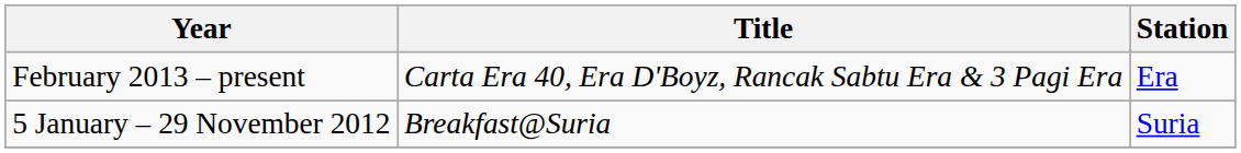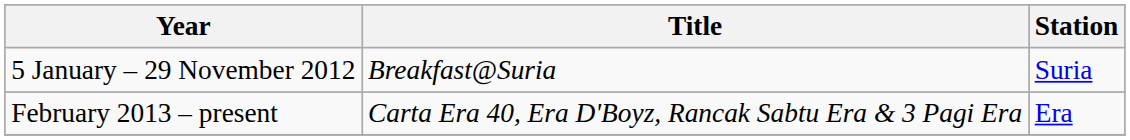rows swapped: 5 January – 29 November 2012 <-> February 2013 – present
